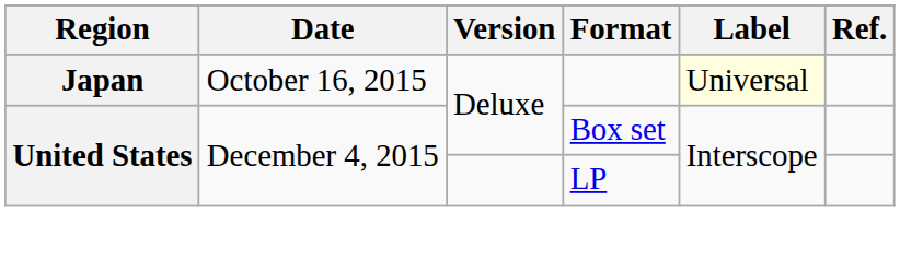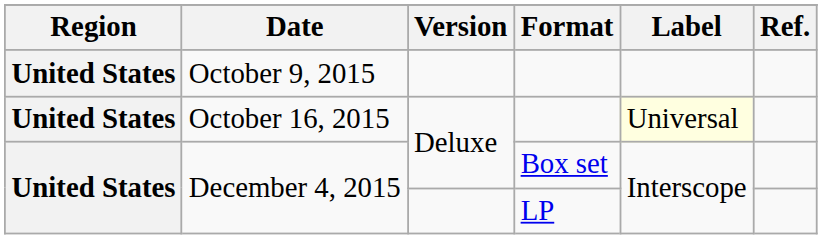+ row: United States | October 9, 2015
October 16, 2015 | Region: Japan -> United States
